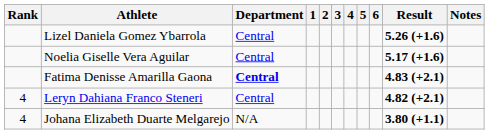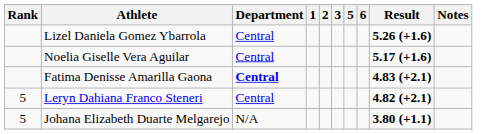- column: 4
Leryn Dahiana Franco Steneri | Rank: 4 -> 5
Johana Elizabeth Duarte Melgarejo | Rank: 4 -> 5
